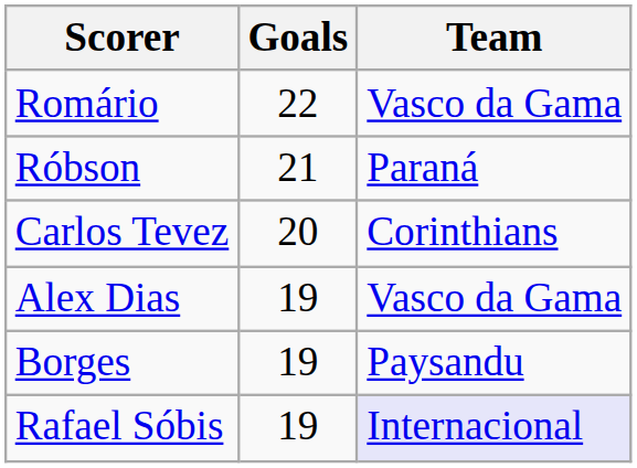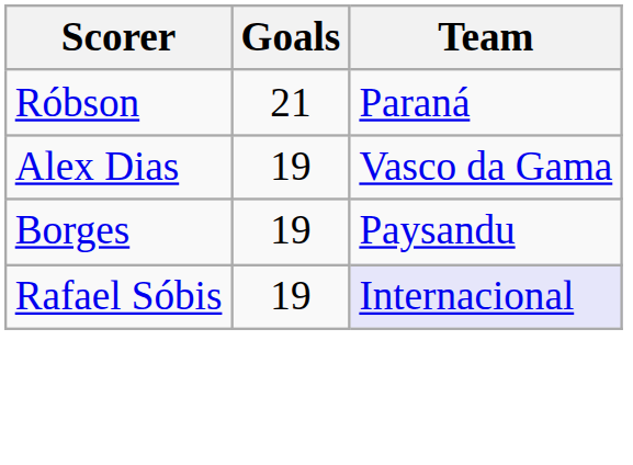- row: Romário | 22 | Vasco da Gama
- row: Carlos Tevez | 20 | Corinthians
